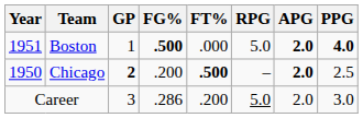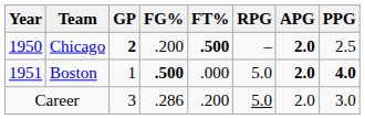rows swapped: Chicago <-> Boston
